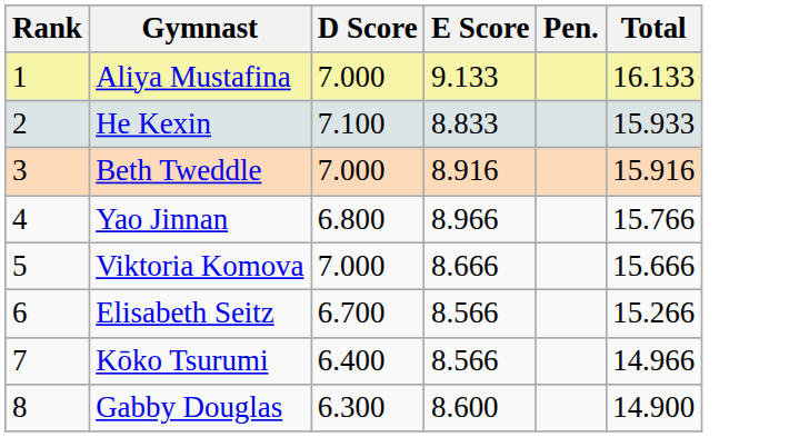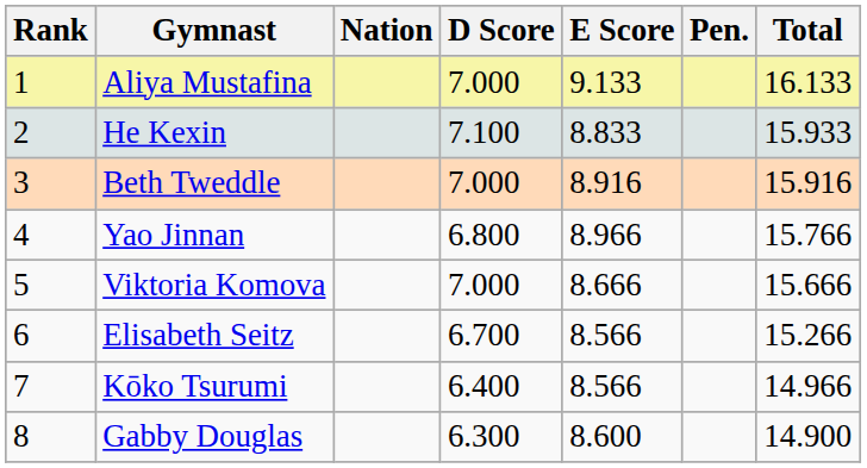+ column: Nation
